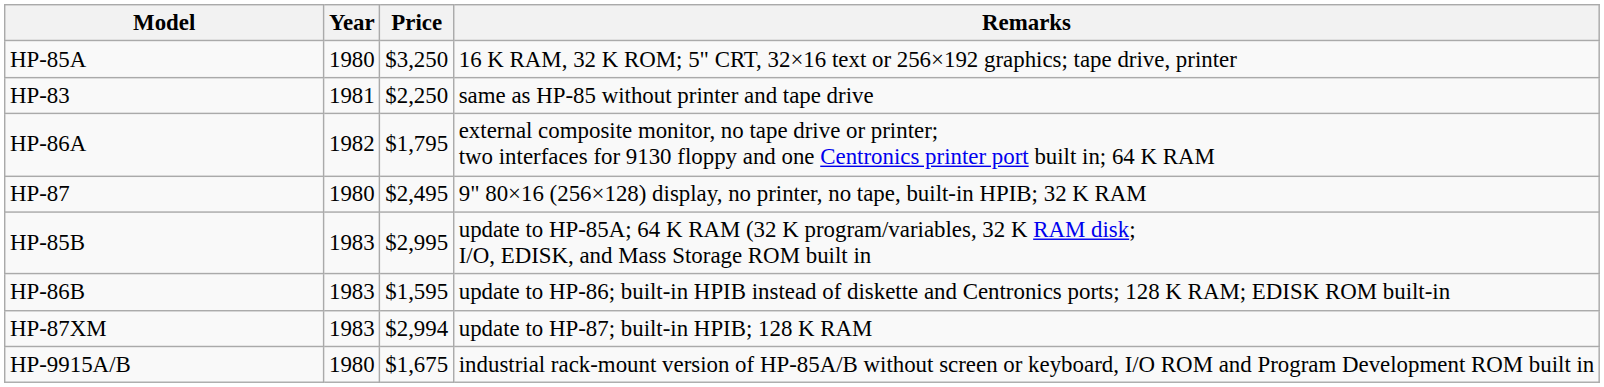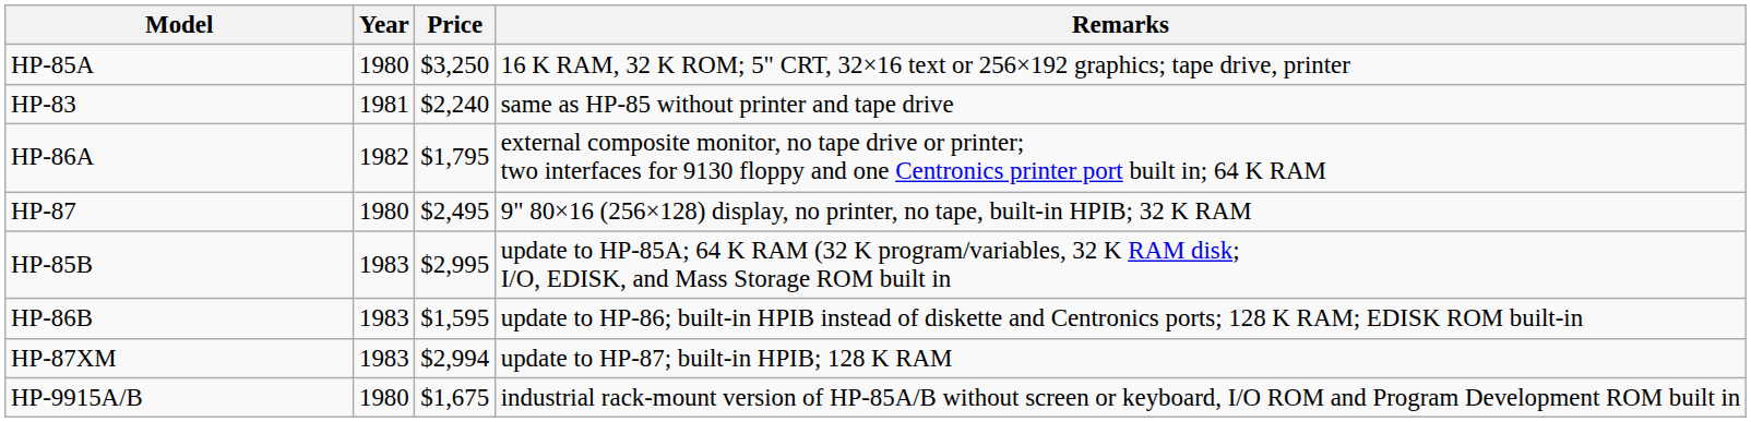HP-83 | Price: $2,250 -> $2,240
